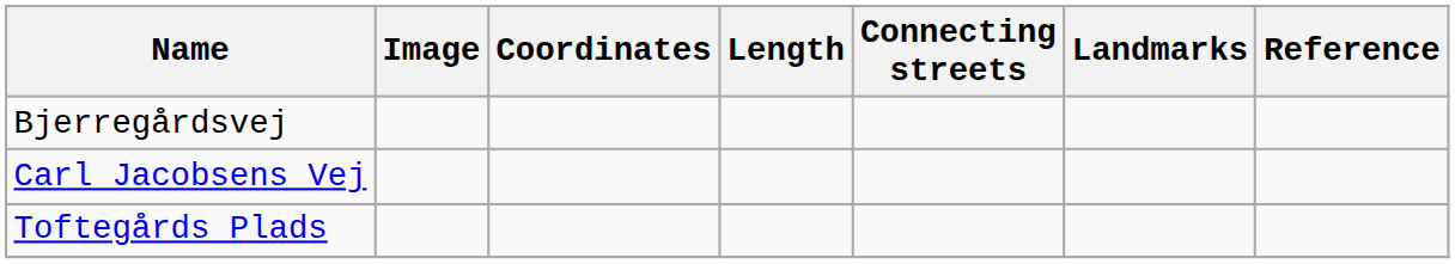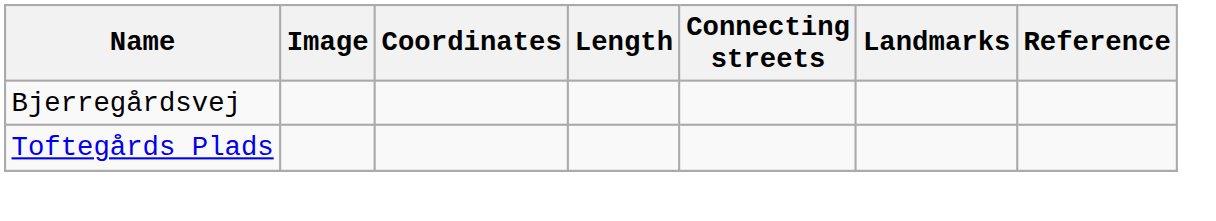- row: Carl Jacobsens Vej
